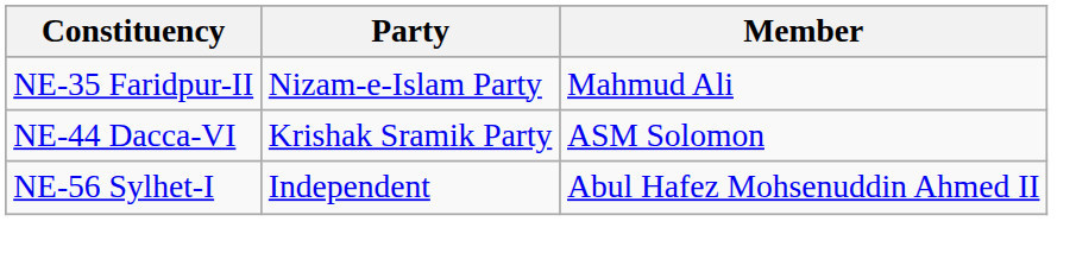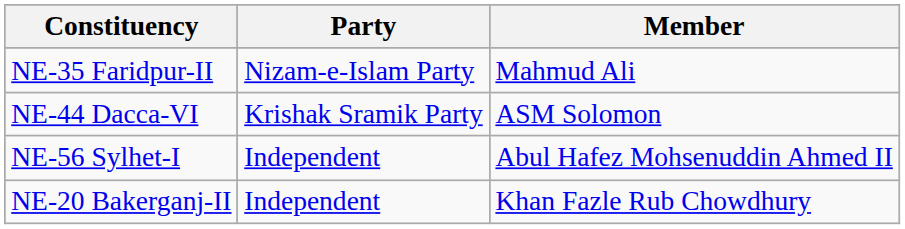+ row: NE-20 Bakerganj-II | Independent | Khan Fazle Rub Chowdhury
